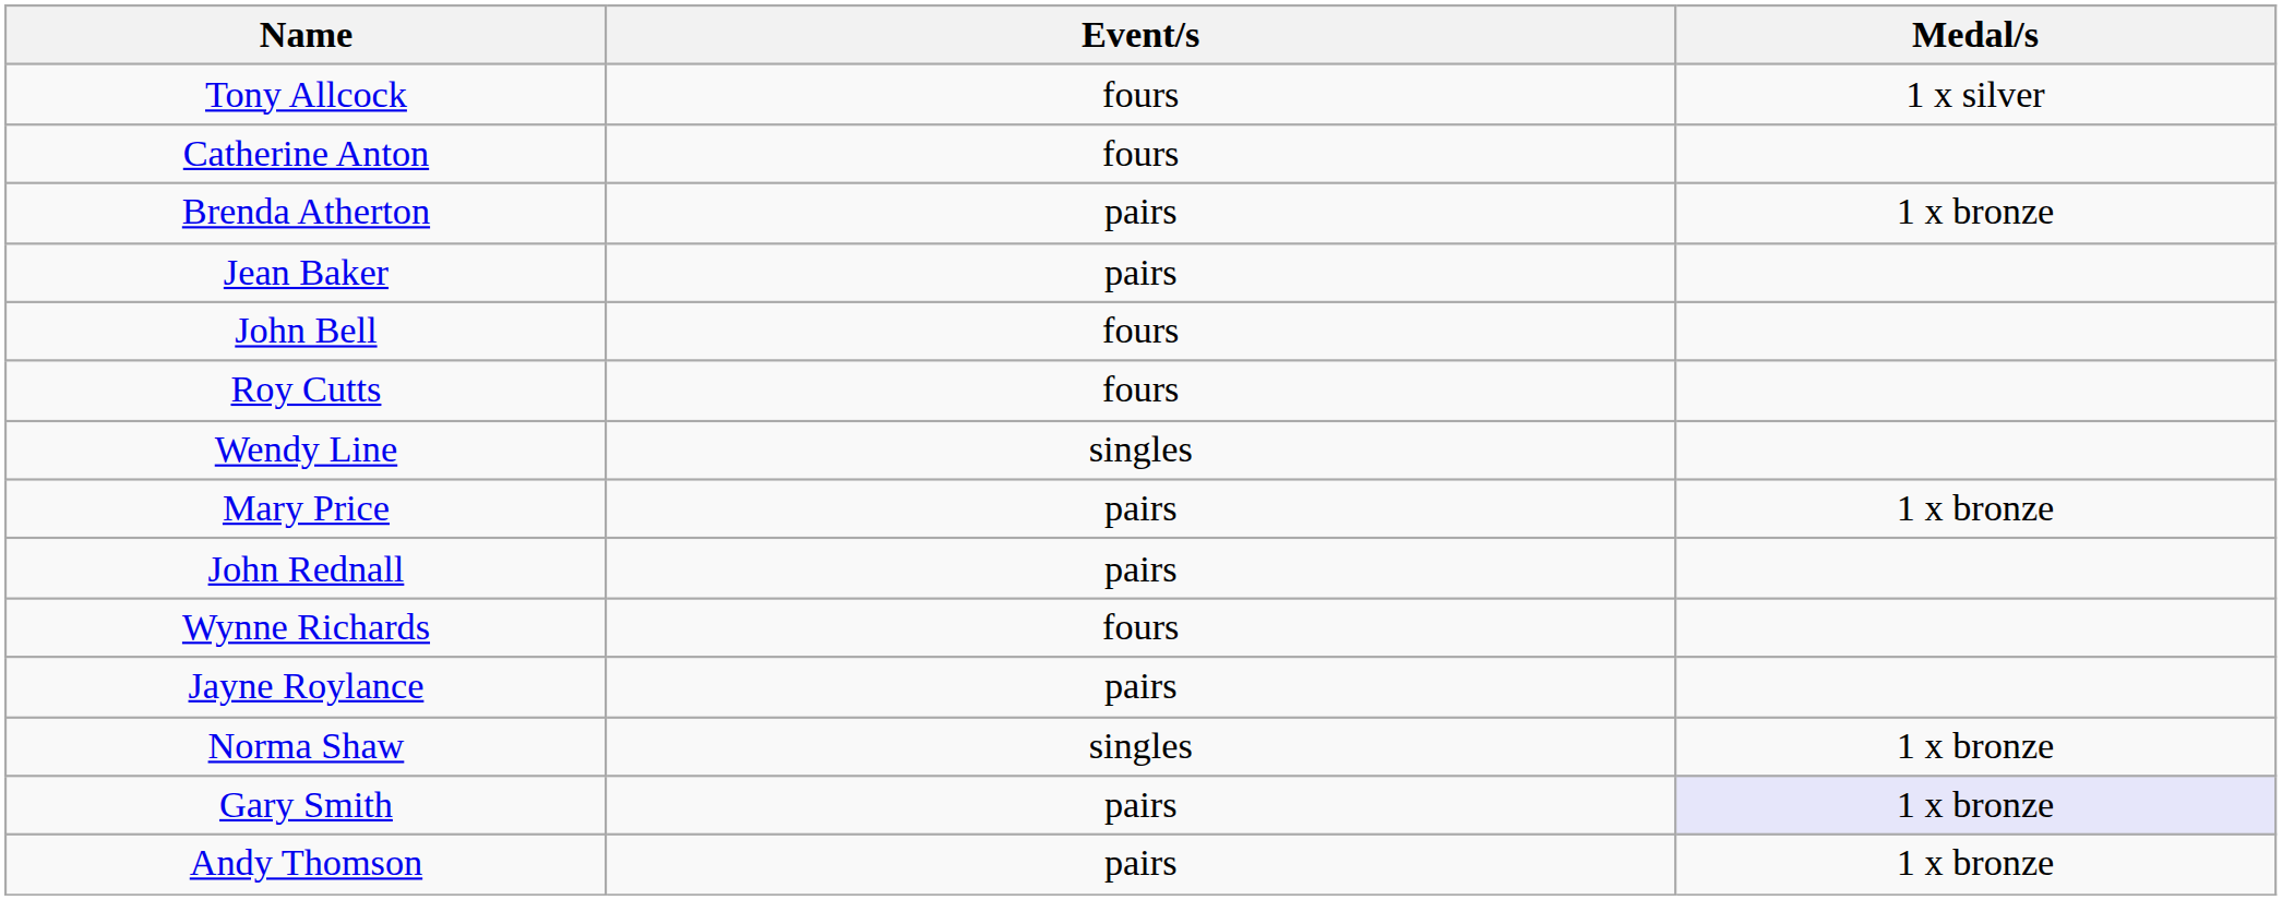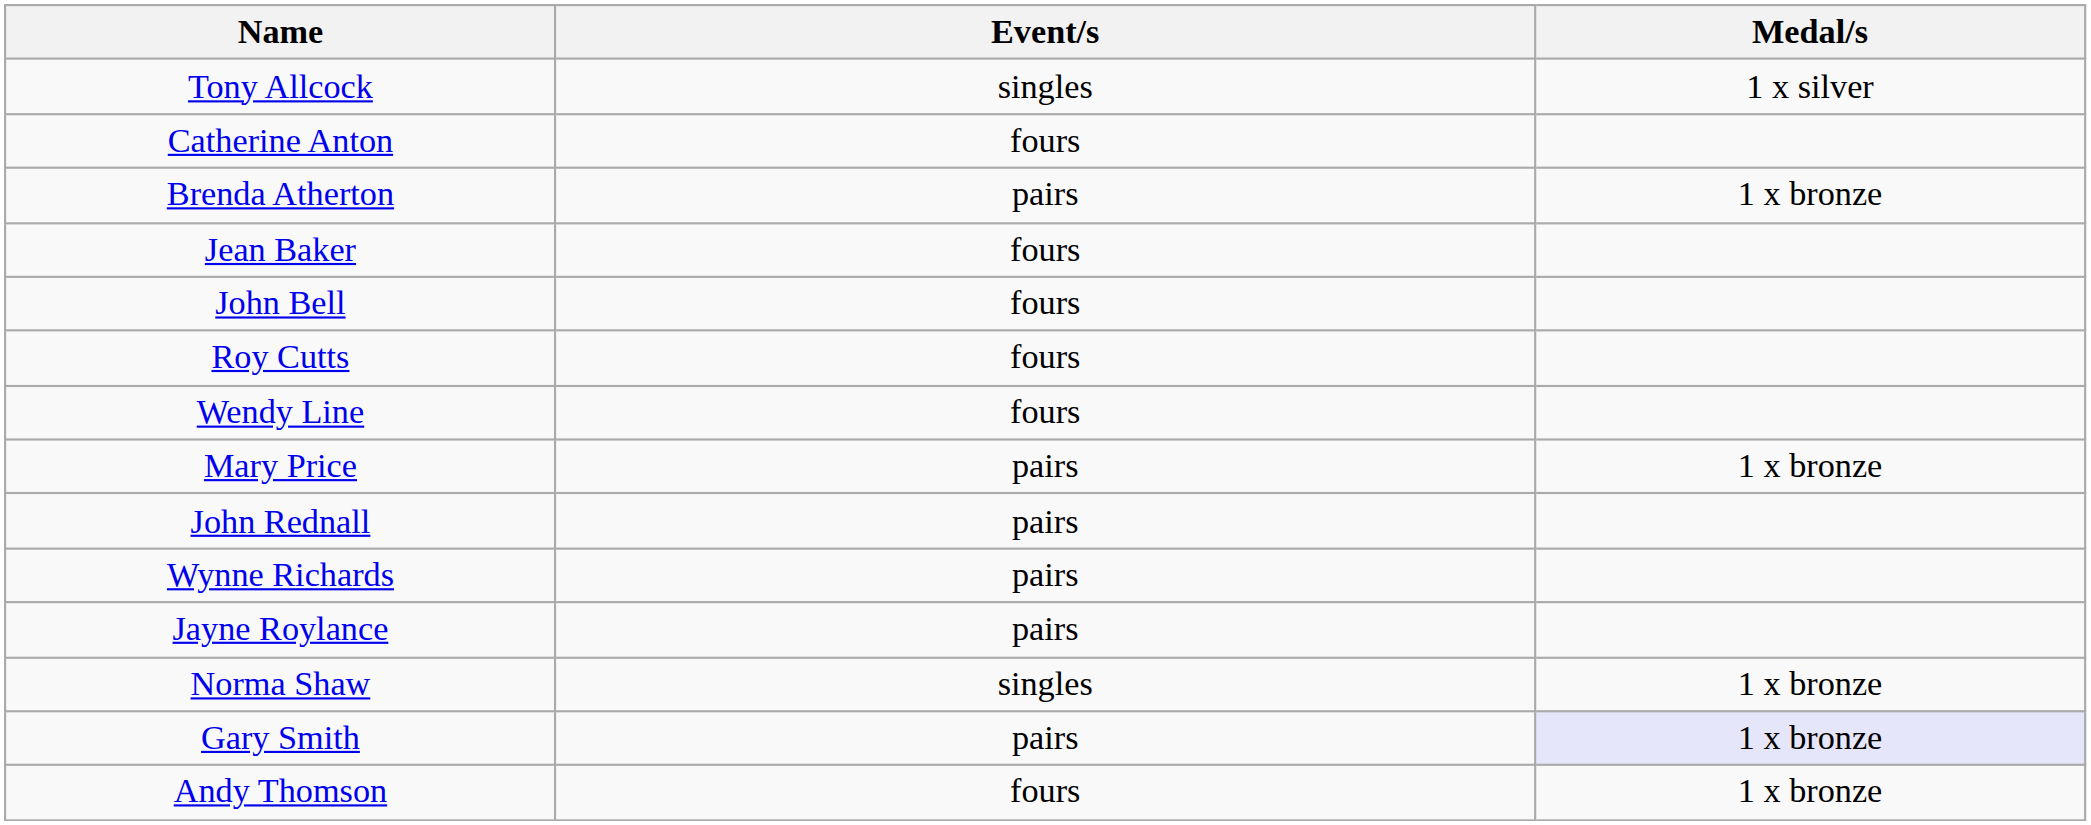Tony Allcock | Event/s: fours -> singles
Jean Baker | Event/s: pairs -> fours
Wendy Line | Event/s: singles -> fours
Wynne Richards | Event/s: fours -> pairs
Andy Thomson | Event/s: pairs -> fours
